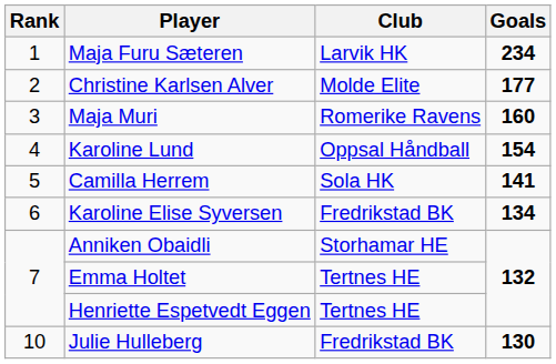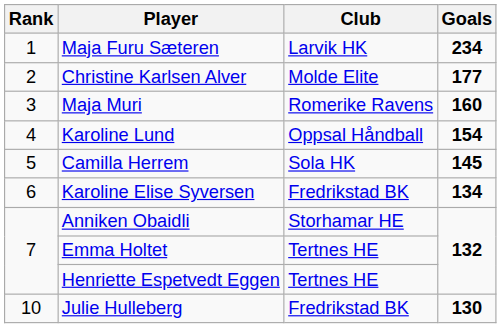Camilla Herrem | Goals: 141 -> 145
